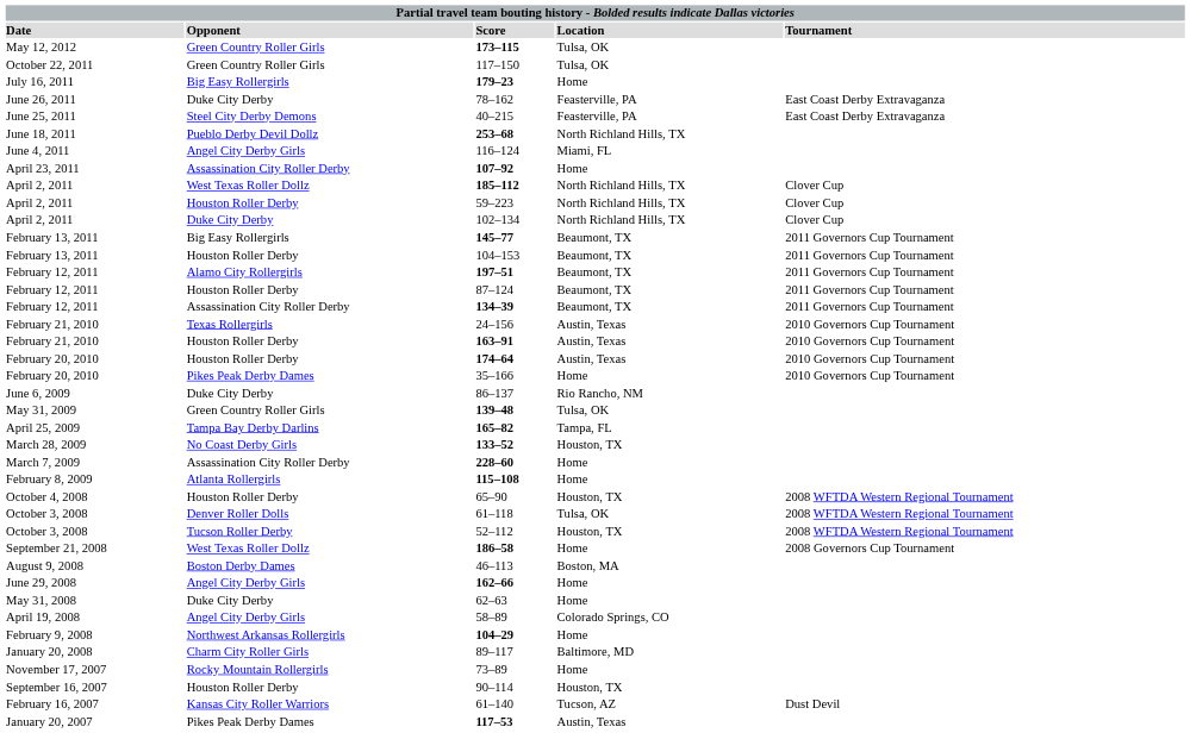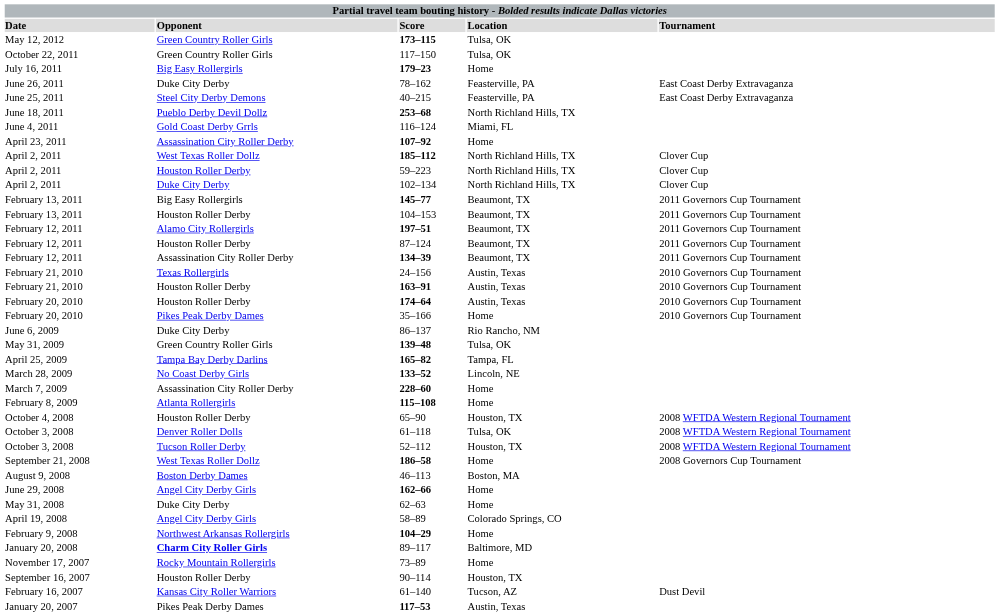116–124 | Opponent: Angel City Derby Girls -> Gold Coast Derby Grrls
133–52 | Location: Houston, TX -> Lincoln, NE
89–117 | Opponent: normal -> bold
